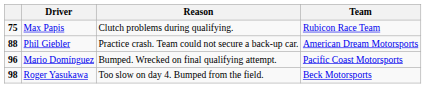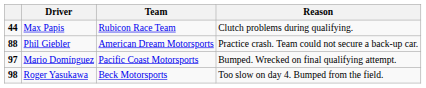columns swapped: Team <-> Reason
Max Papis | column 1: 75 -> 44
Mario Domínguez | column 1: 96 -> 97
